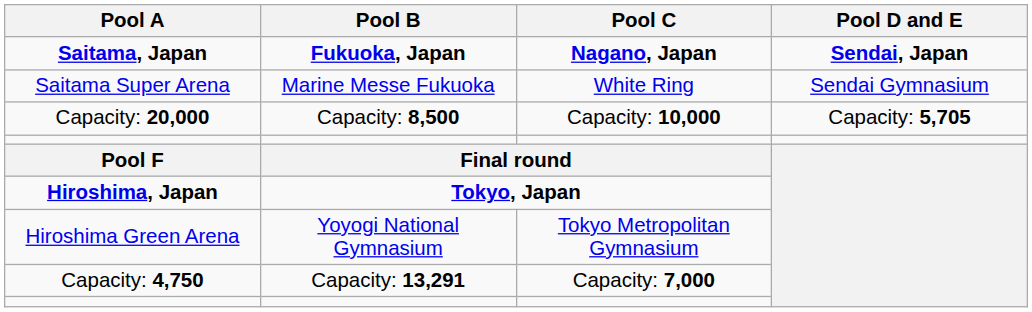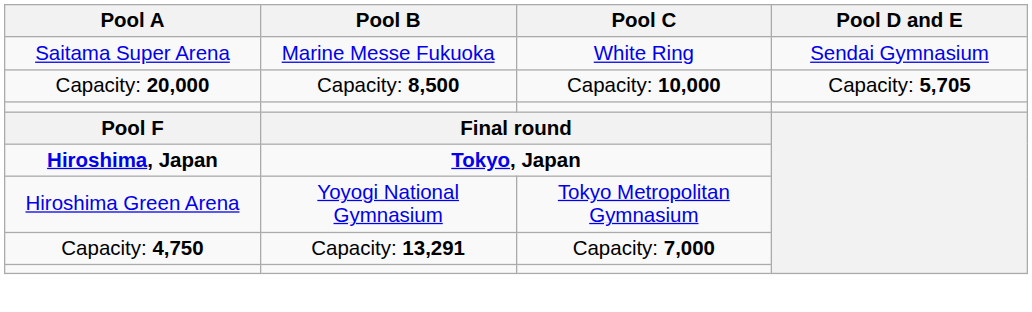- row: Saitama, Japan | Fukuoka, Japan | Nagano, Japan | Sendai, Japan
